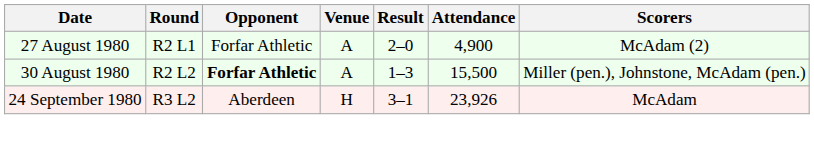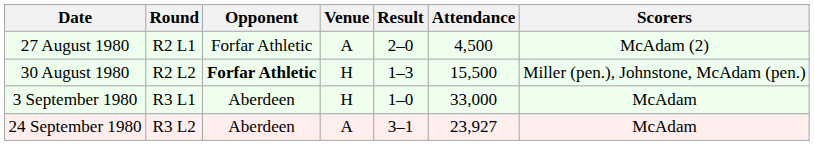27 August 1980 | Attendance: 4,900 -> 4,500
30 August 1980 | Venue: A -> H
+ row: 3 September 1980 | R3 L1 | Aberdeen | H | 1–0 | 33,000 | McAdam
24 September 1980 | Venue: H -> A
24 September 1980 | Attendance: 23,926 -> 23,927
